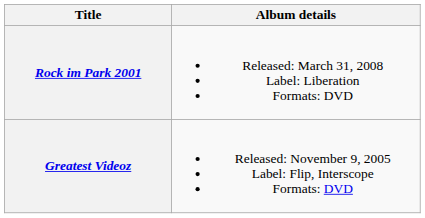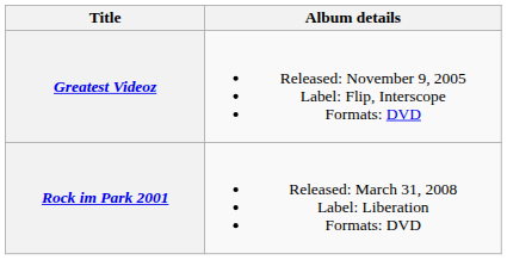rows swapped: Greatest Videoz <-> Rock im Park 2001
